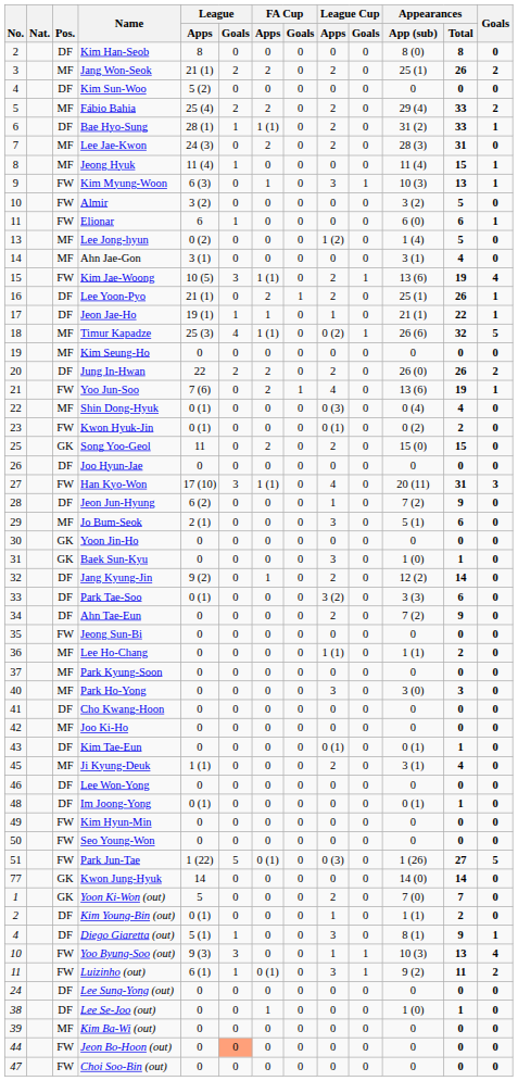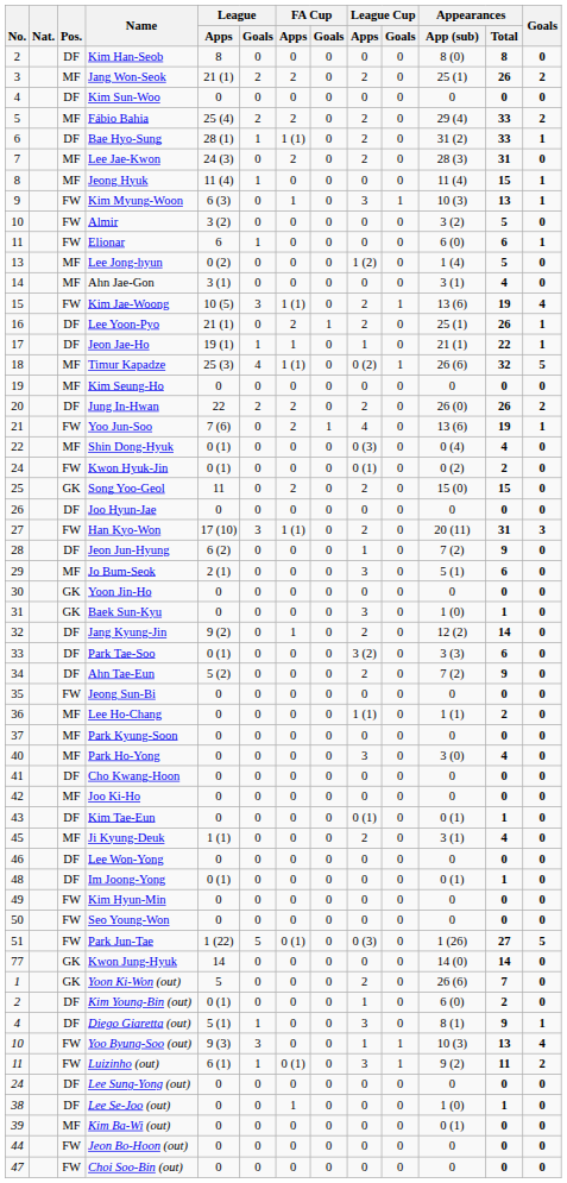Kim Sun-Woo | League / Apps: 5 (2) -> 0
Kwon Hyuk-Jin | No.: 23 -> 24
Han Kyo-Won | League Cup / Apps: 4 -> 2
Ahn Tae-Eun | League / Apps: 0 -> 5 (2)
Park Ho-Yong | Appearances / Total: 3 -> 4
Yoon Ki-Won (out) | Appearances / App (sub): 7 (0) -> 26 (6)
Kim Young-Bin (out) | Appearances / App (sub): 1 (1) -> 6 (0)
Kim Ba-Wi (out) | Appearances / App (sub): 0 -> 0 (1)
Jeon Bo-Hoon (out) | League / Goals: lightsalmon background -> no background
